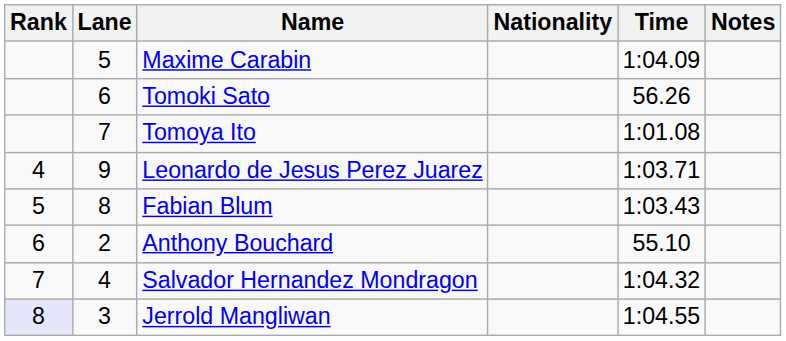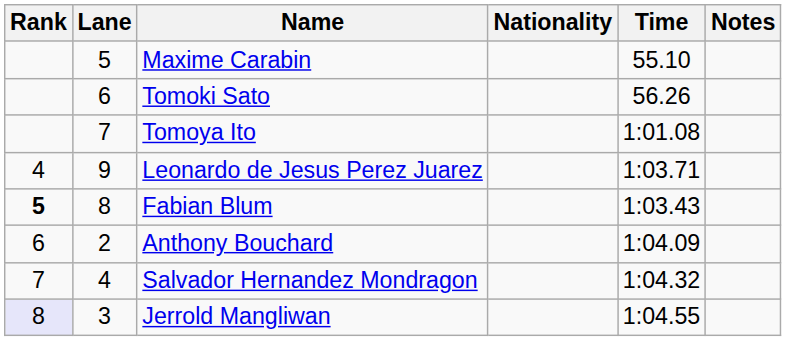Maxime Carabin | Time: 1:04.09 -> 55.10
Fabian Blum | Rank: normal -> bold
Anthony Bouchard | Time: 55.10 -> 1:04.09
